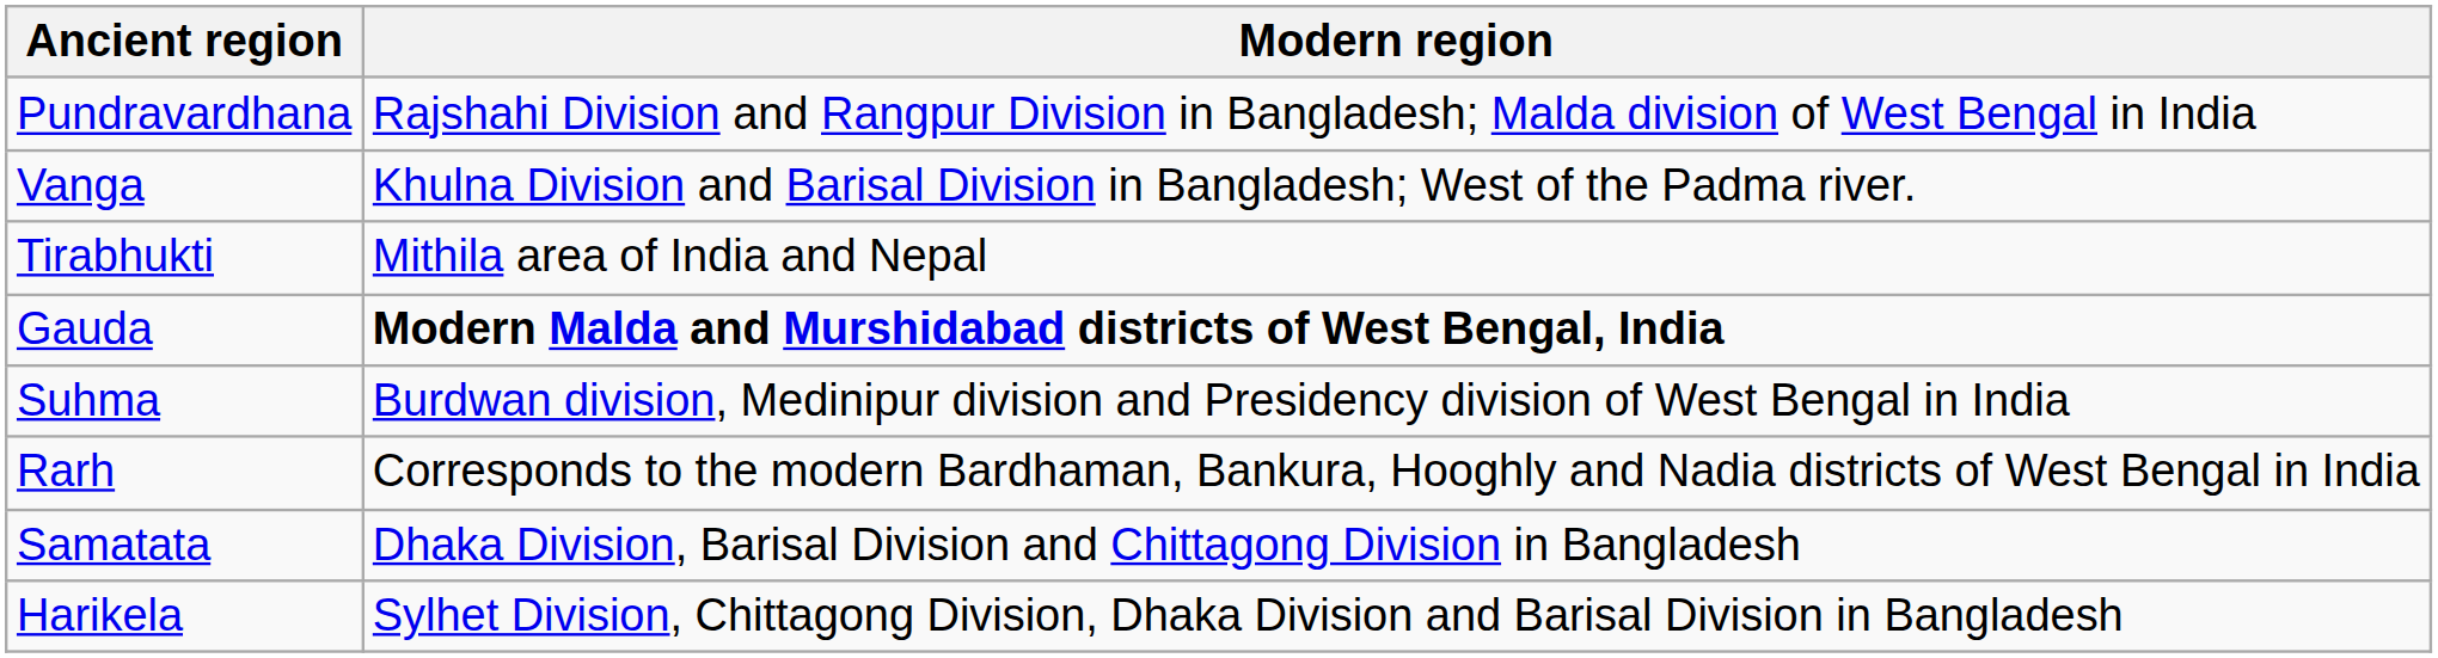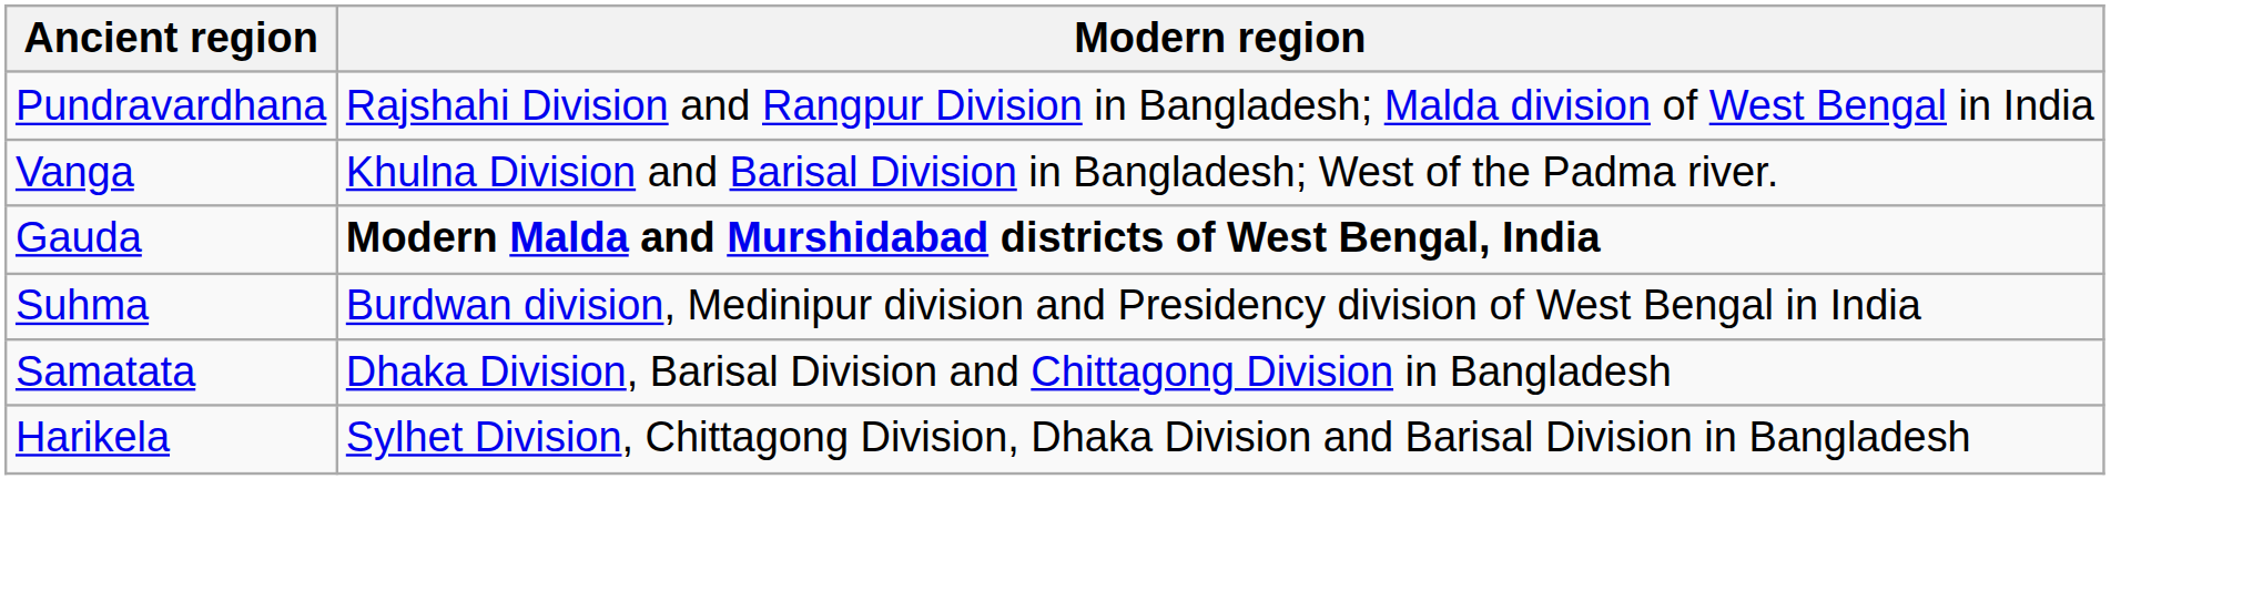- row: Tirabhukti | Mithila area of India and Nepal
- row: Rarh | Corresponds to the modern Bardhaman, Bankura, Hooghly and Nadia districts of West Bengal in India
